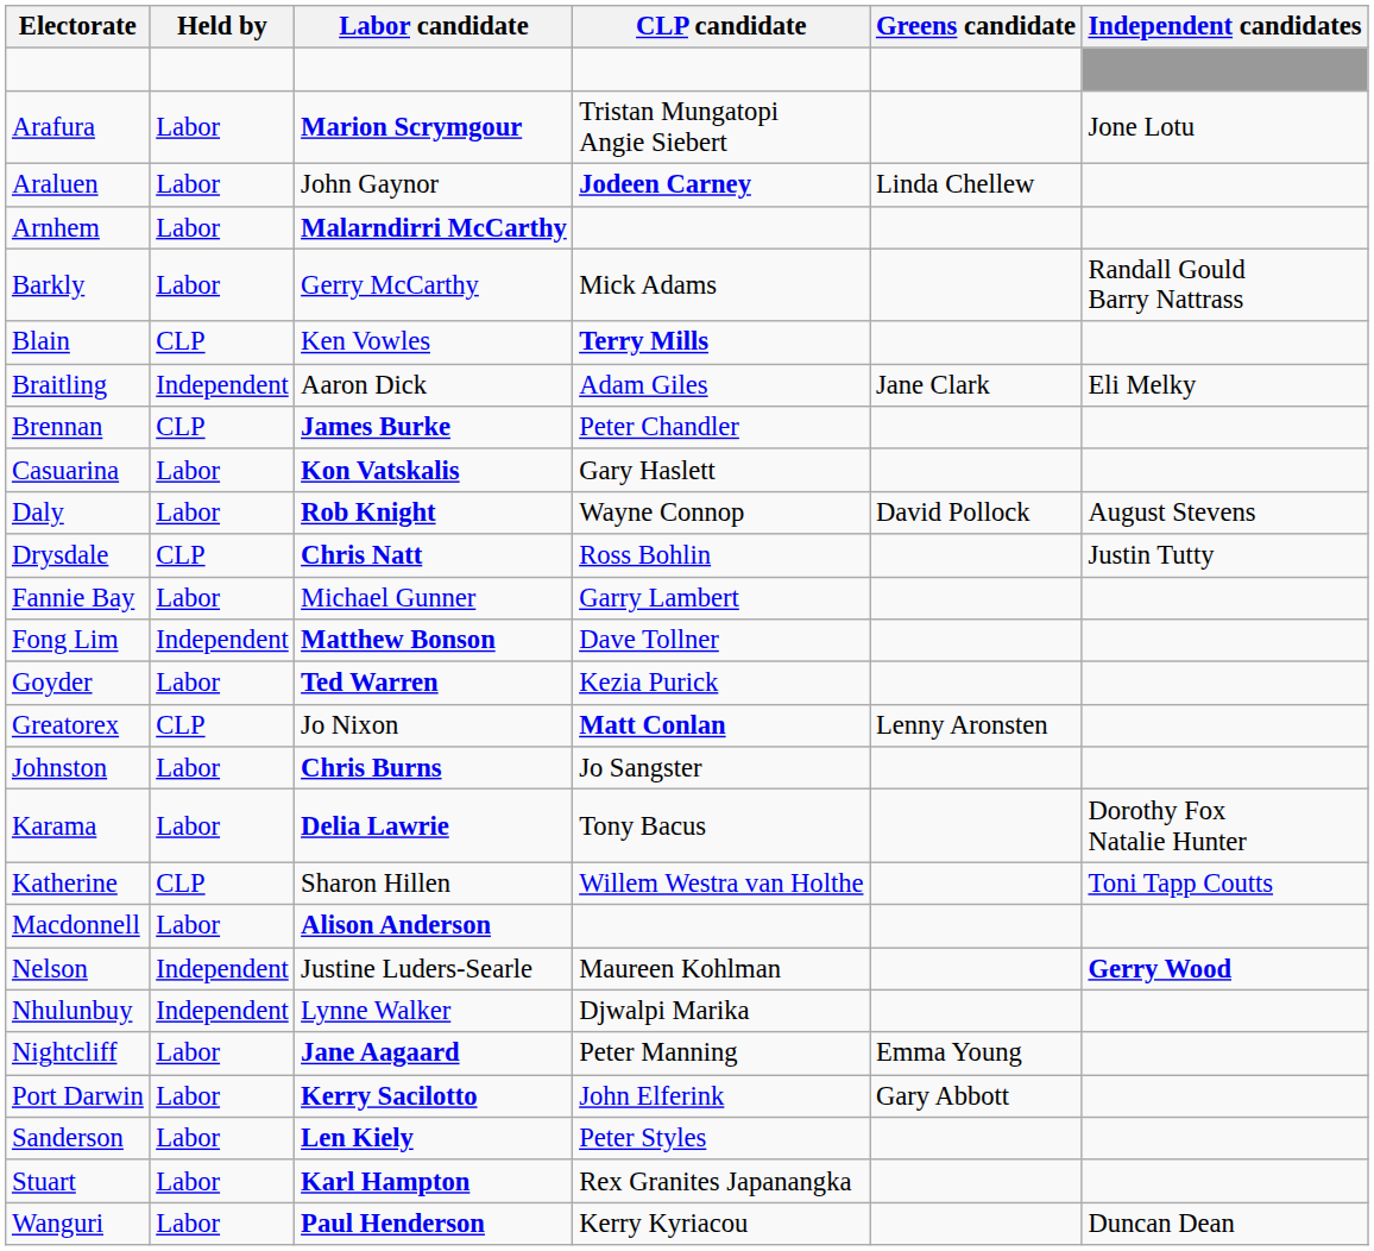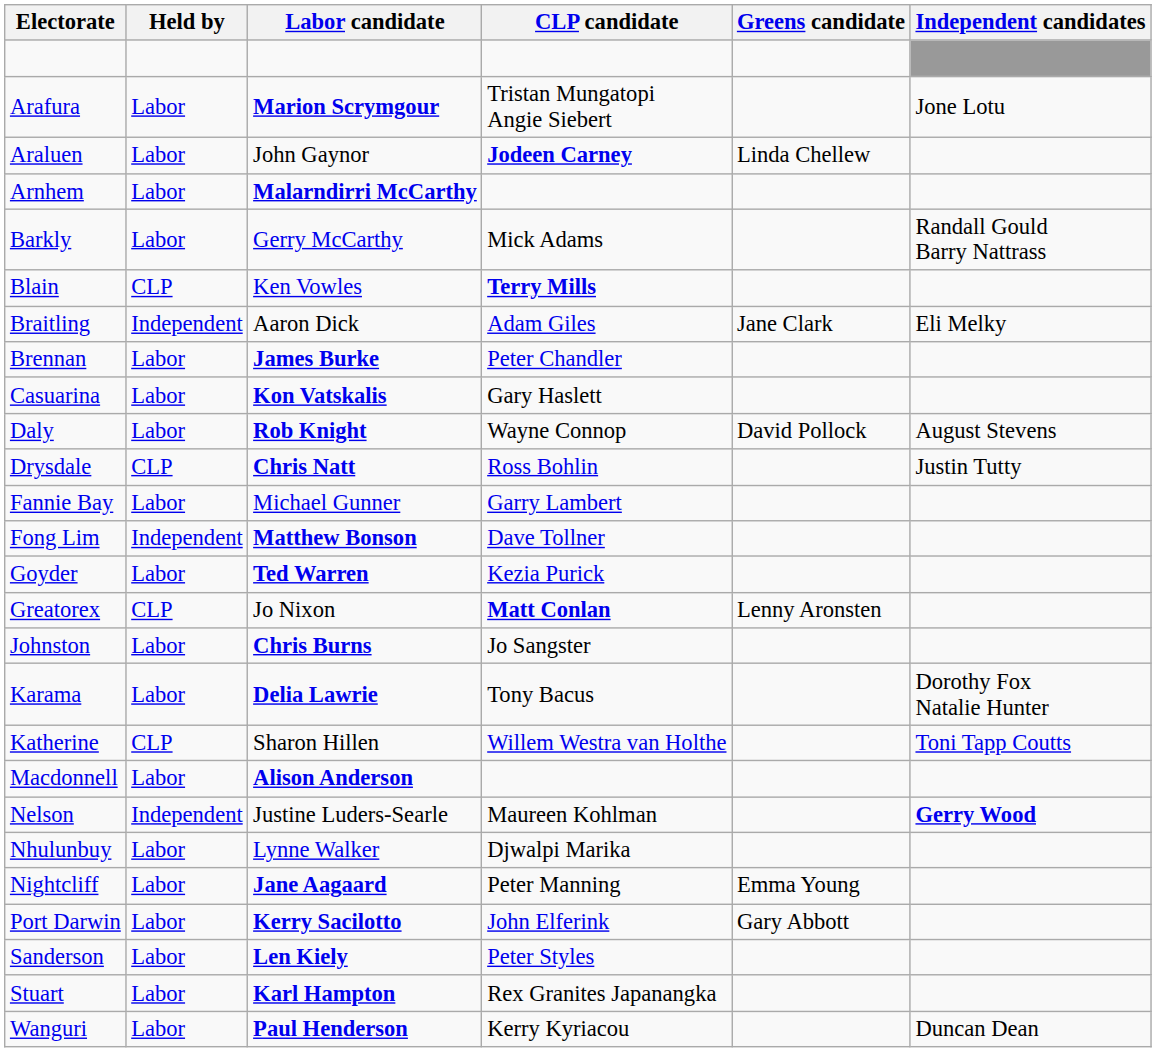Brennan | Held by: CLP -> Labor
Nhulunbuy | Held by: Independent -> Labor
